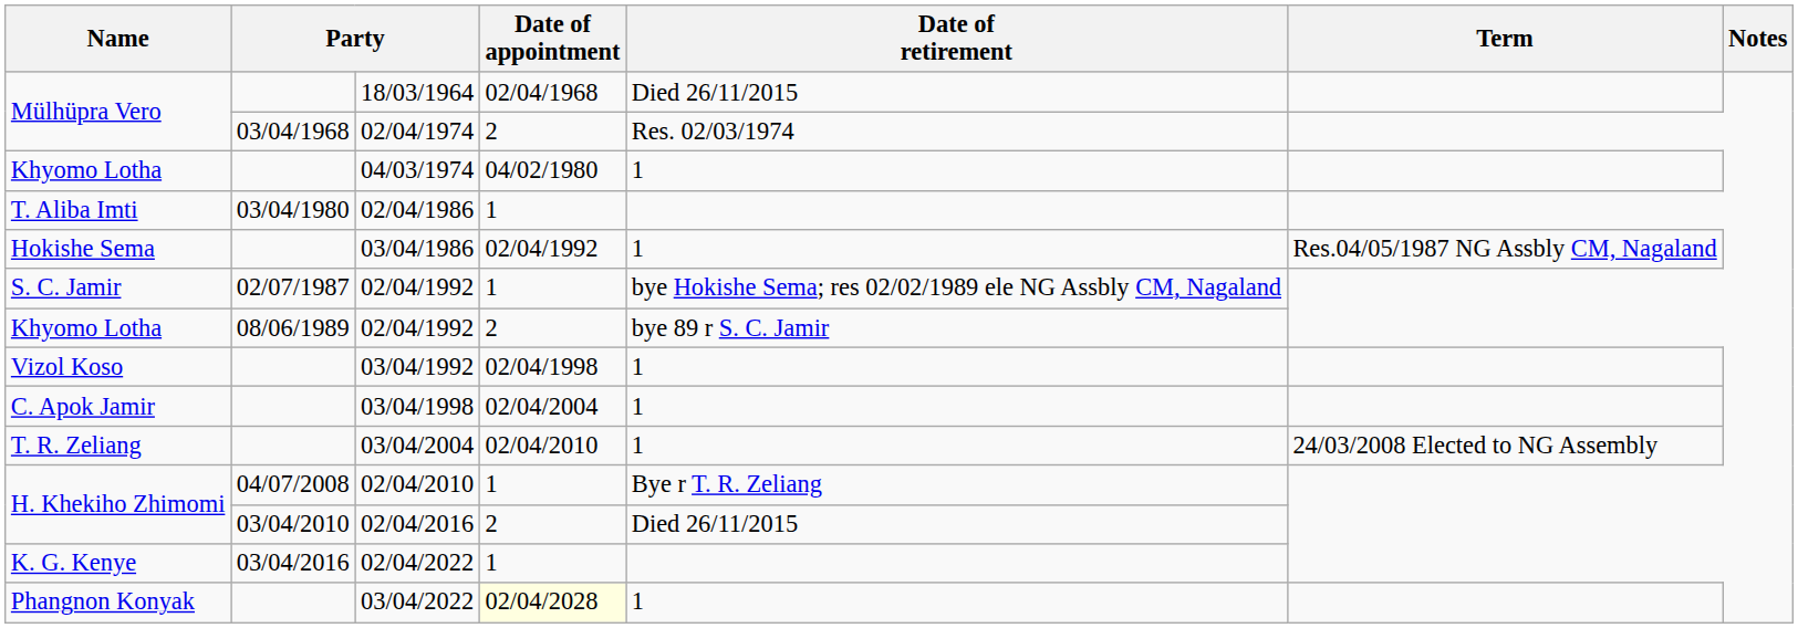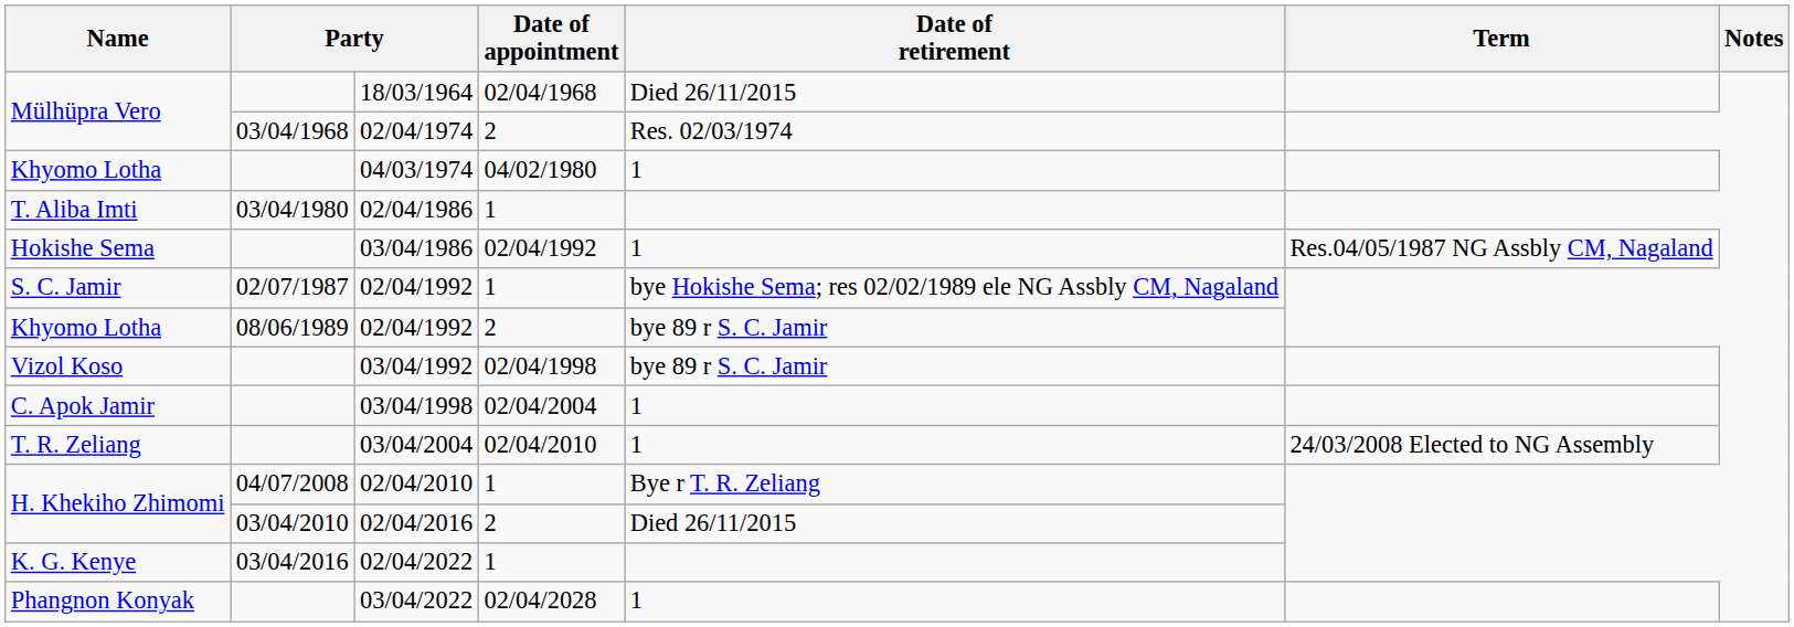03/04/1992 | Date of retirement: 1 -> bye 89 r S. C. Jamir
03/04/2022 | Date of appointment: lightyellow background -> no background
